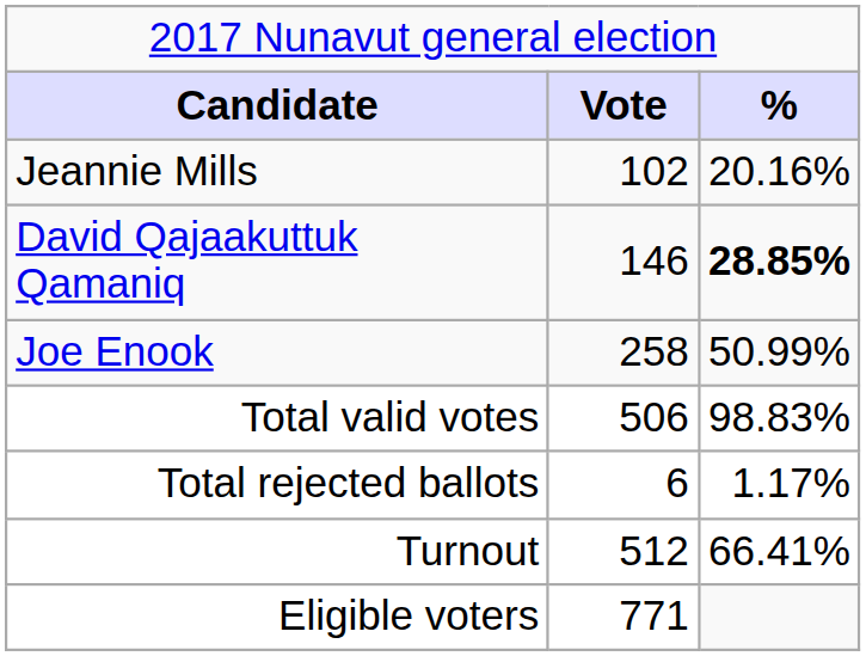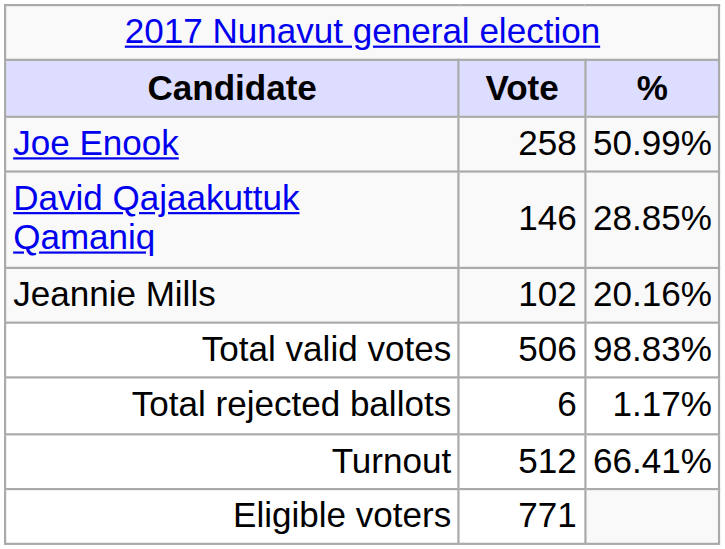rows swapped: Joe Enook <-> Jeannie Mills
David Qajaakuttuk Qamaniq | column 3: bold -> normal
